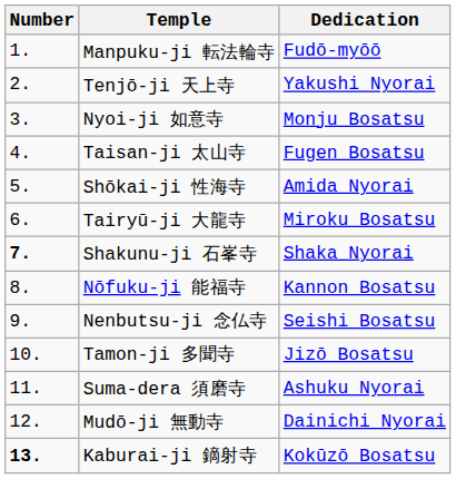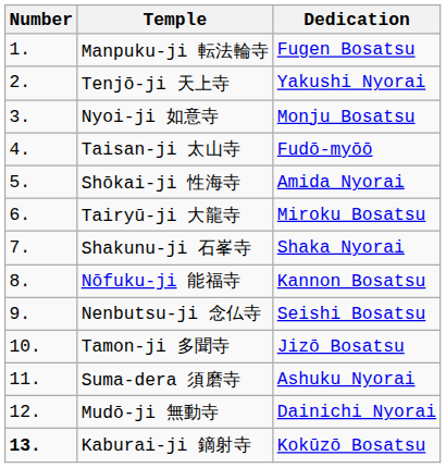Manpuku-ji 転法輪寺 | Dedication: Fudō-myōō -> Fugen Bosatsu
Taisan-ji 太山寺 | Dedication: Fugen Bosatsu -> Fudō-myōō
Shakunu-ji 石峯寺 | Number: bold -> normal
